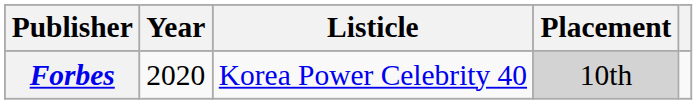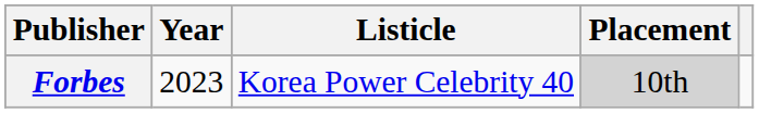Forbes | Year: 2020 -> 2023
